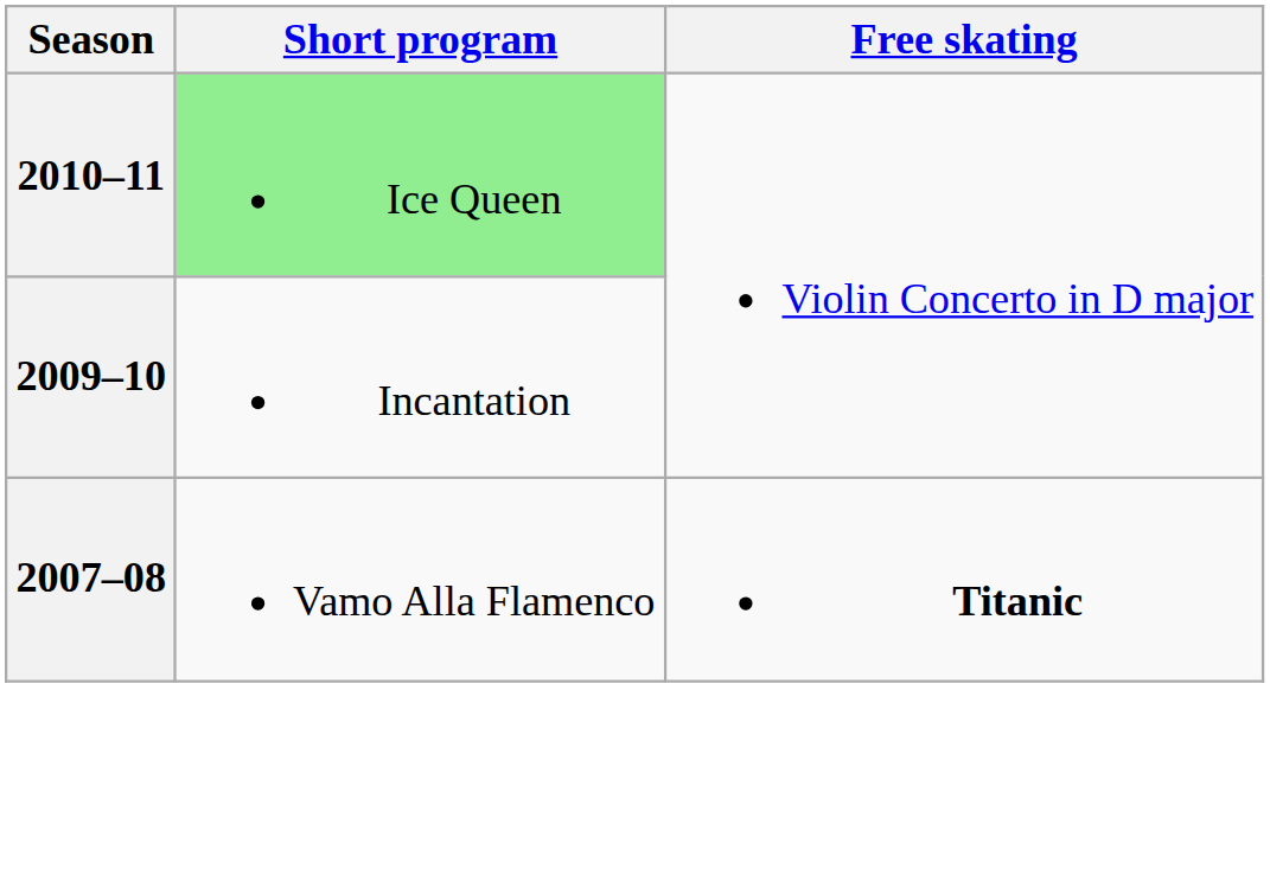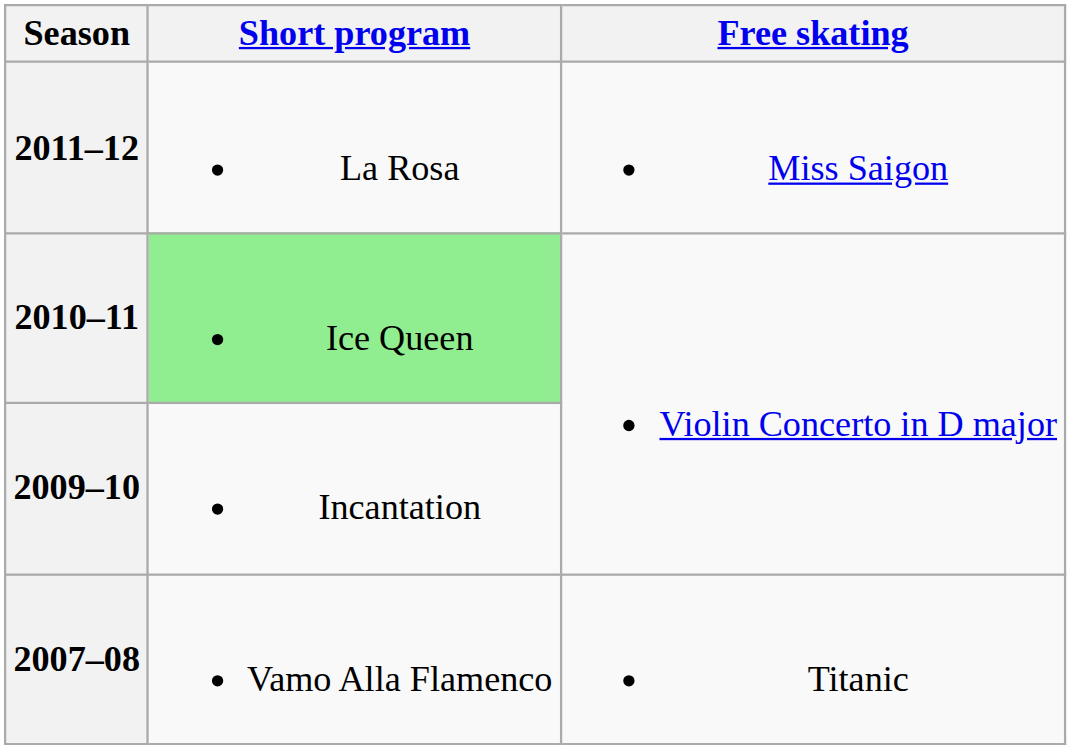+ row: 2011–12 | La Rosa | Miss Saigon
2007–08 | Free skating: bold -> normal
